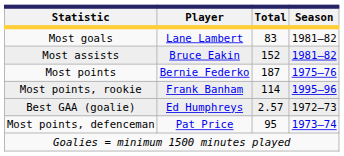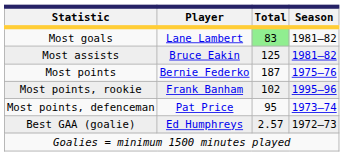Most goals | Total: no background -> lightgreen background
Most assists | Total: 152 -> 125
Most points, rookie | Total: 114 -> 102
rows swapped: Most points, defenceman <-> Best GAA (goalie)
